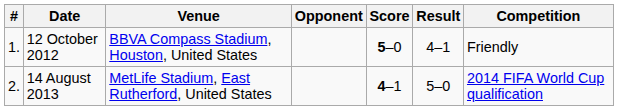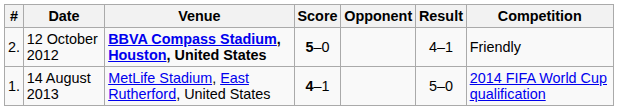columns swapped: Opponent <-> Score
12 October 2012 | #: 1. -> 2.
12 October 2012 | Venue: normal -> bold
14 August 2013 | #: 2. -> 1.
